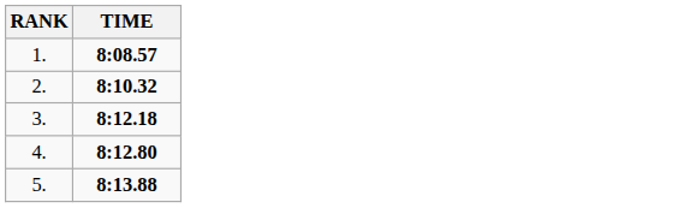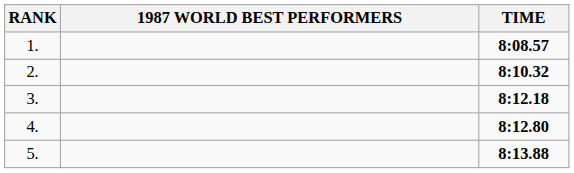+ column: 1987 WORLD BEST PERFORMERS
